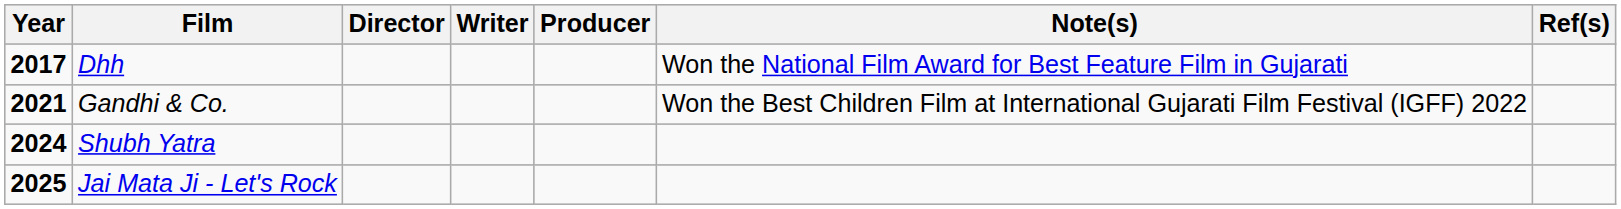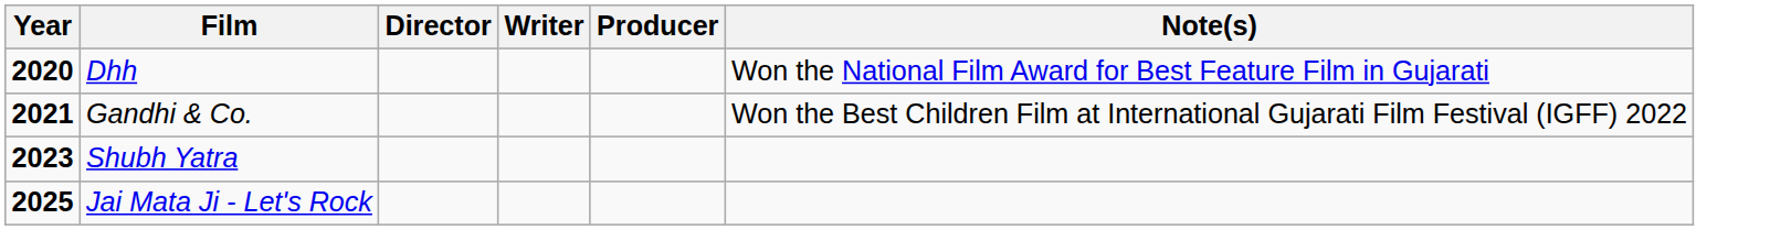- column: Ref(s)
Dhh | Year: 2017 -> 2020
Shubh Yatra | Year: 2024 -> 2023
